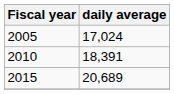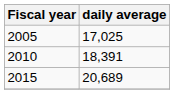2005 | daily average: 17,024 -> 17,025
